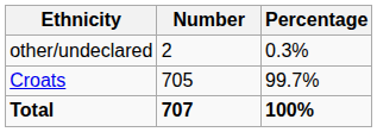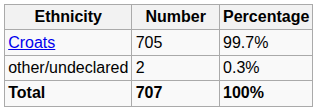rows swapped: Croats <-> other/undeclared
